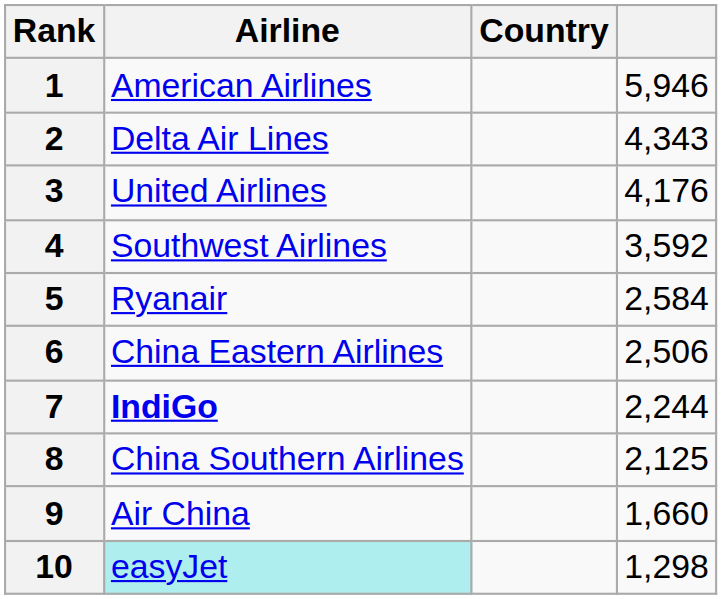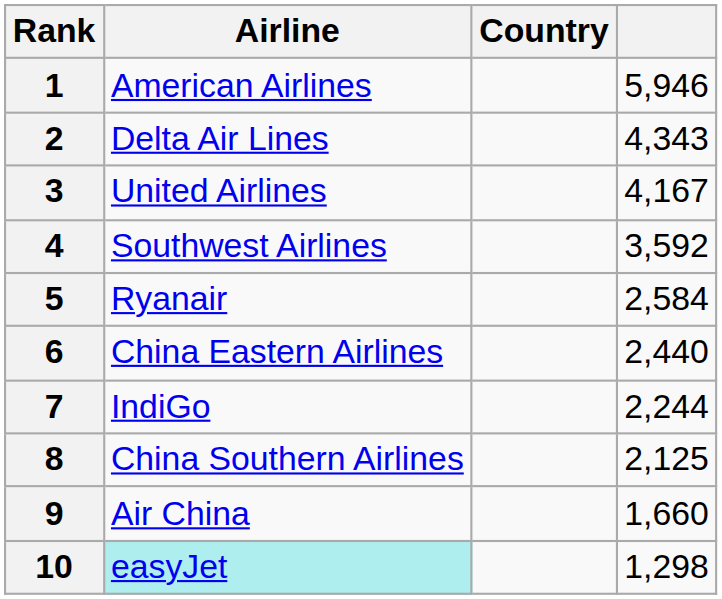3 | column 4: 4,176 -> 4,167
6 | column 4: 2,506 -> 2,440
7 | Airline: bold -> normal
